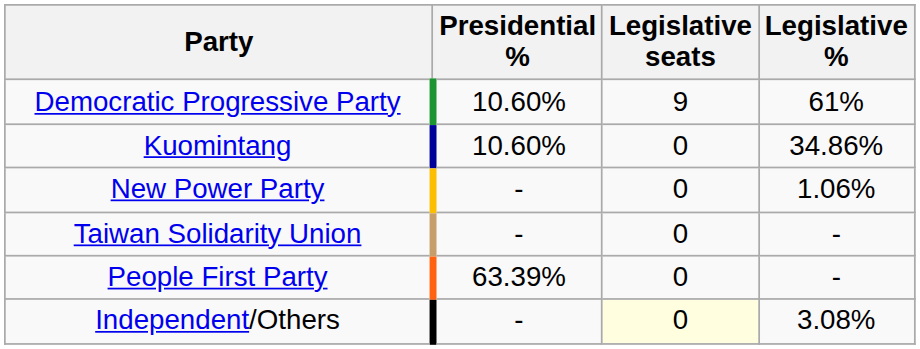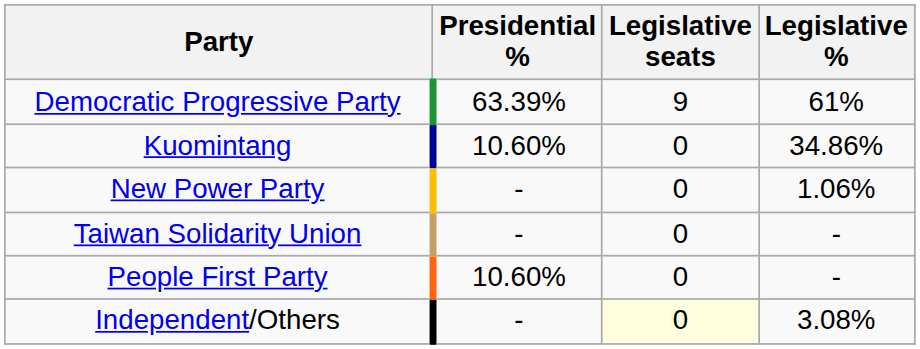Democratic Progressive Party | Presidential %: 10.60% -> 63.39%
People First Party | Presidential %: 63.39% -> 10.60%
